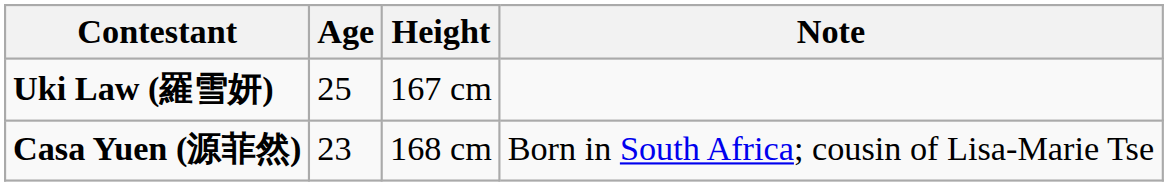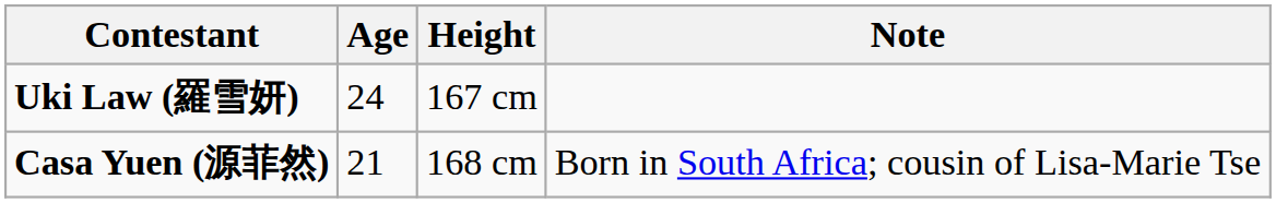Uki Law (羅雪妍) | Age: 25 -> 24
Casa Yuen (源菲然) | Age: 23 -> 21
